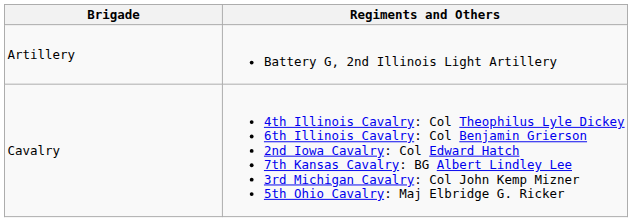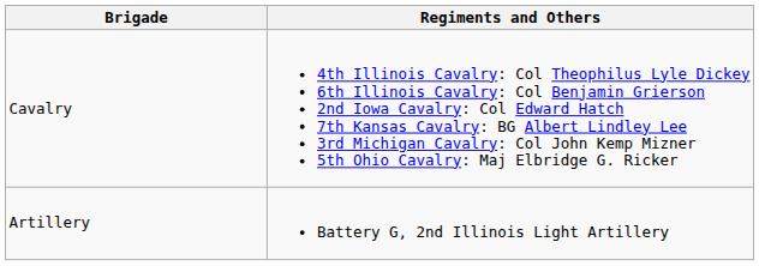rows swapped: Cavalry <-> Artillery
